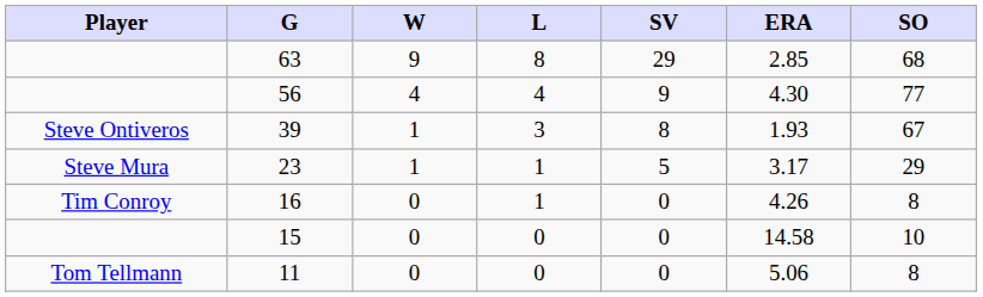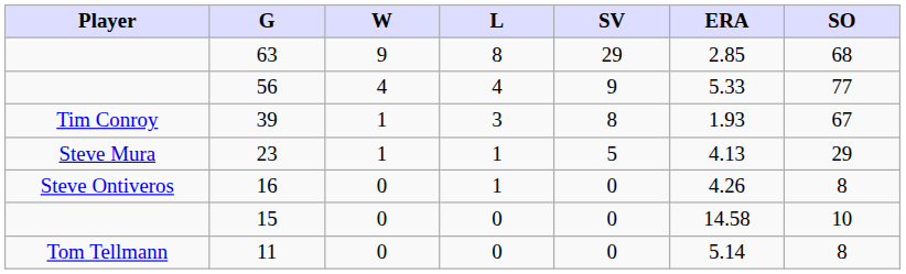56 | ERA: 4.30 -> 5.33
39 | Player: Steve Ontiveros -> Tim Conroy
23 | ERA: 3.17 -> 4.13
16 | Player: Tim Conroy -> Steve Ontiveros
11 | ERA: 5.06 -> 5.14
